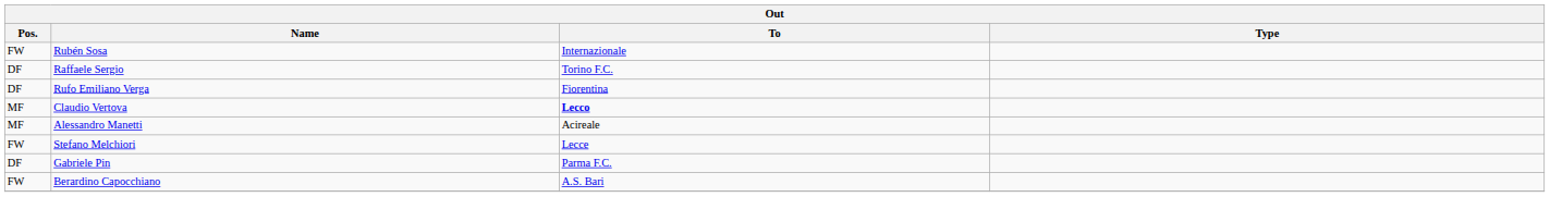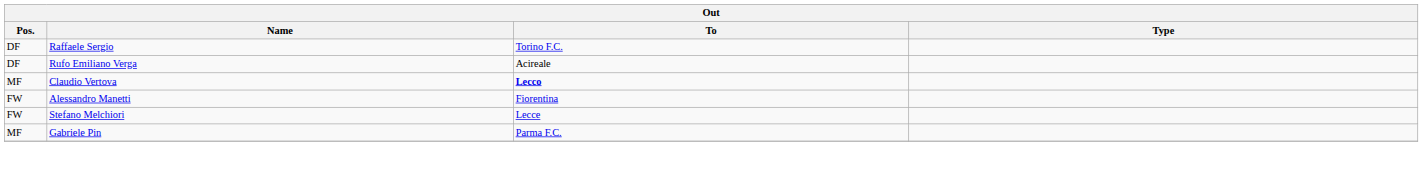- row: FW | Rubén Sosa | Internazionale
Rufo Emiliano Verga | To: Fiorentina -> Acireale
Alessandro Manetti | Pos.: MF -> FW
Alessandro Manetti | To: Acireale -> Fiorentina
Gabriele Pin | Pos.: DF -> MF
- row: FW | Berardino Capocchiano | A.S. Bari
